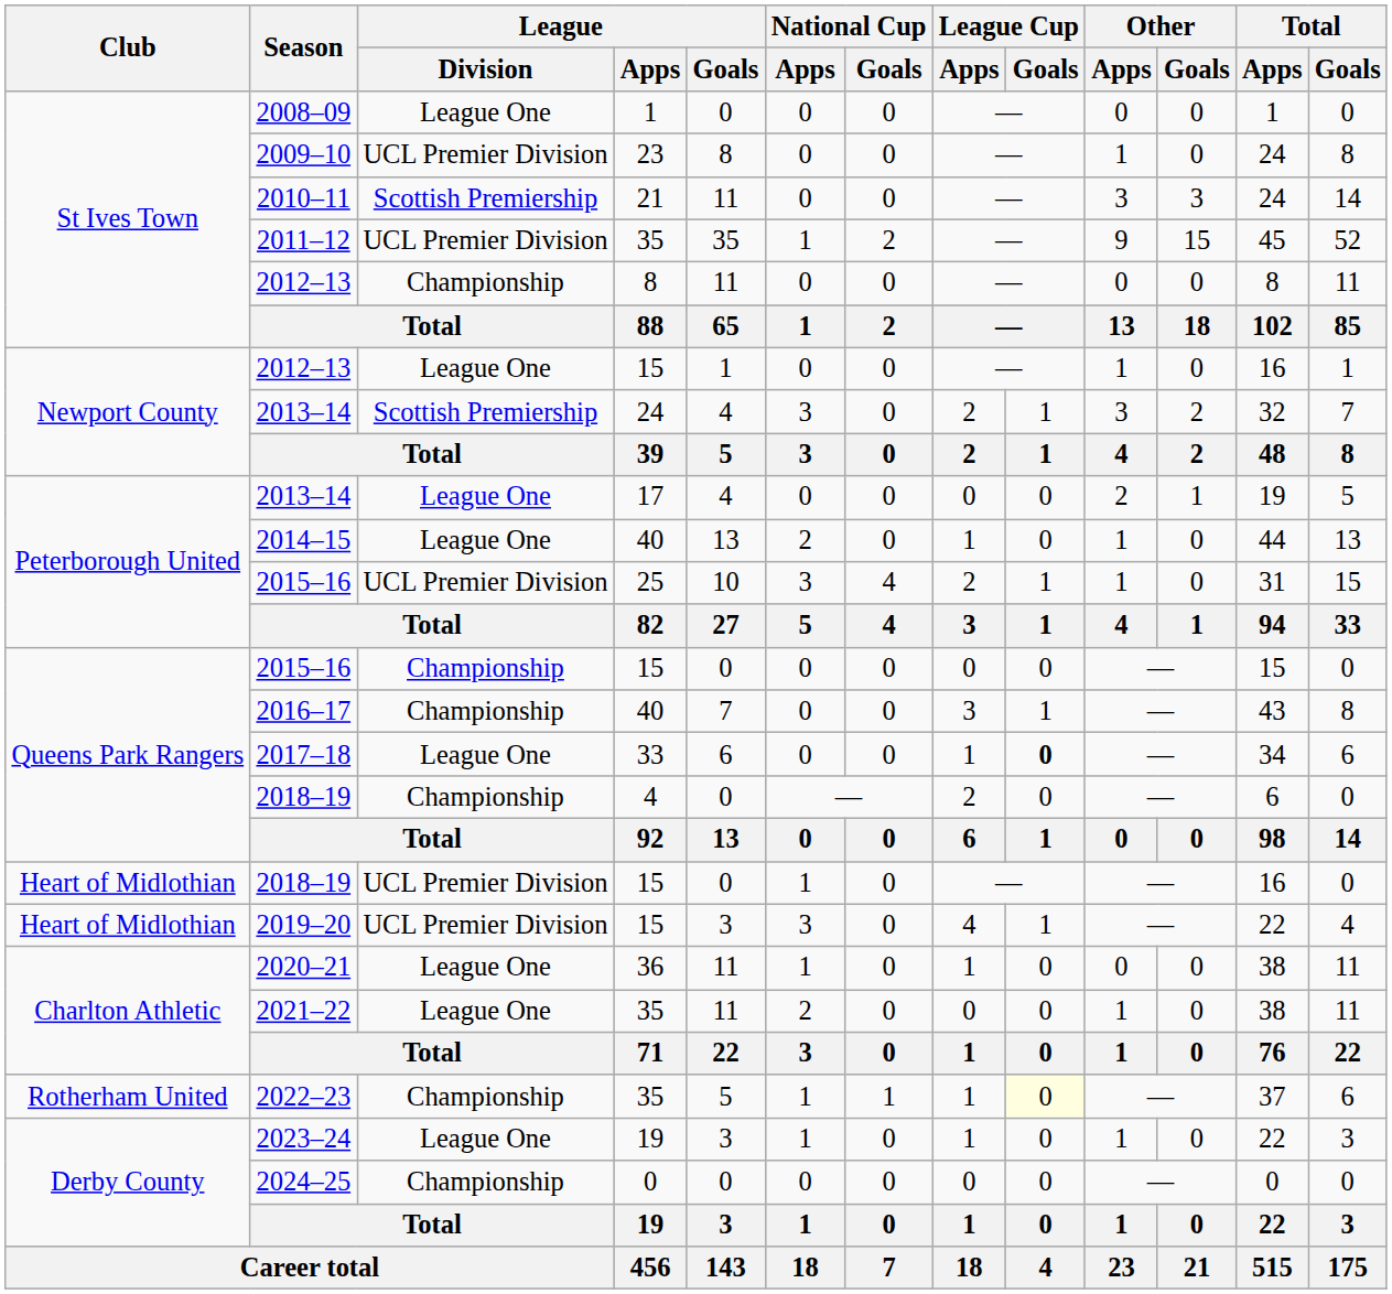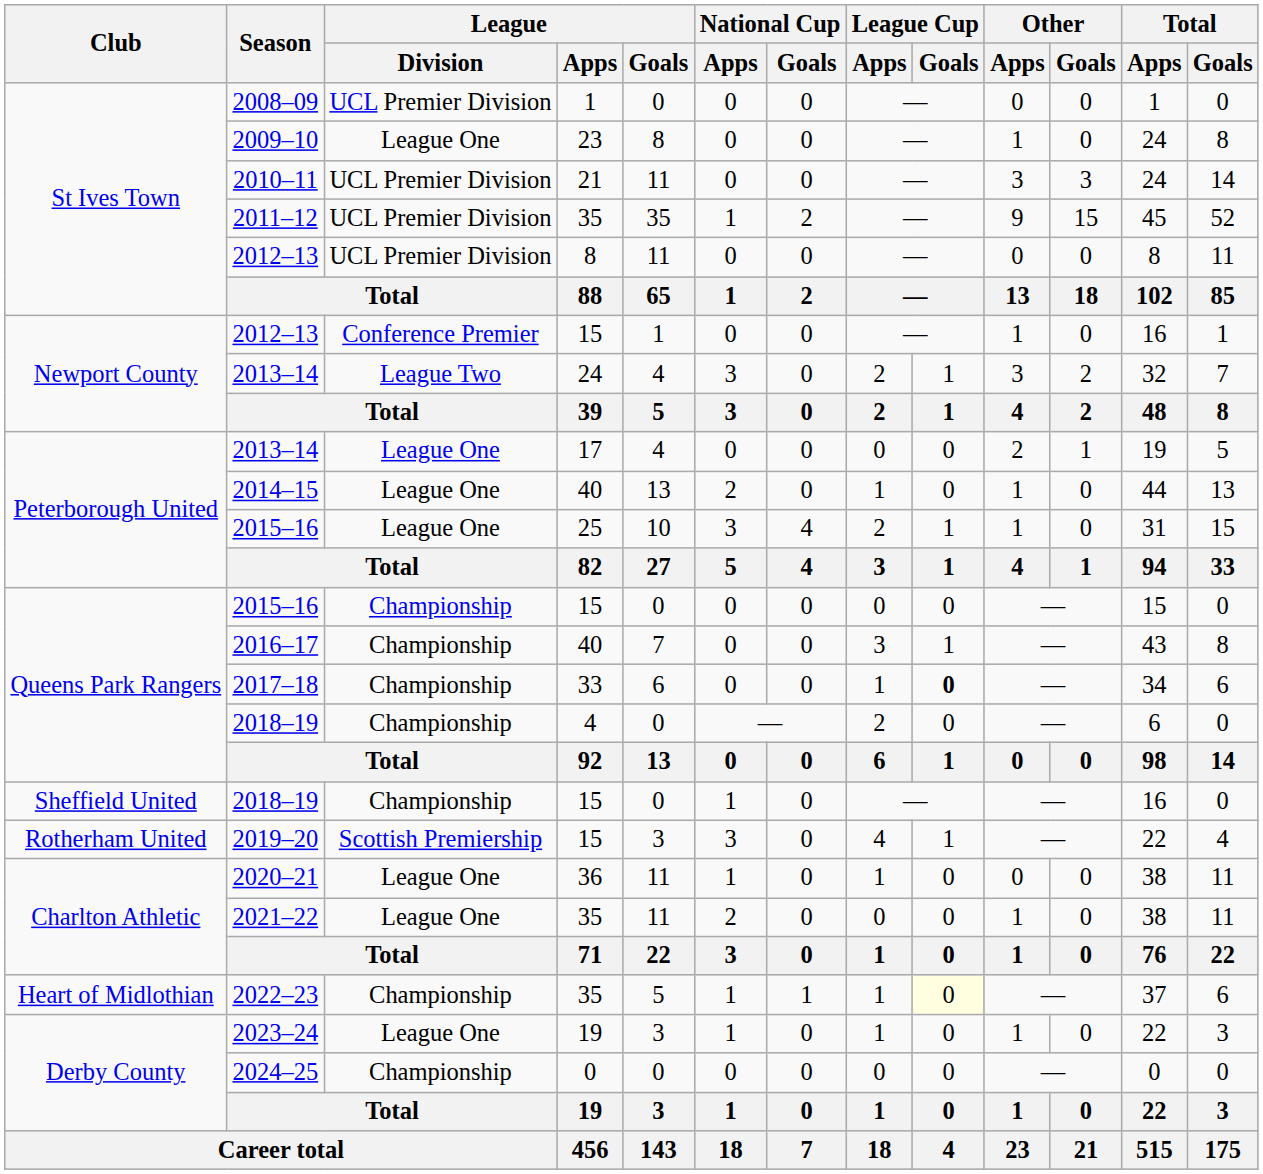2008–09 | League / Division: League One -> UCL Premier Division
2009–10 | League / Division: UCL Premier Division -> League One
2010–11 | League / Division: Scottish Premiership -> UCL Premier Division
2012–13 / 8 | League / Division: Championship -> UCL Premier Division
2012–13 / 15 | League / Division: League One -> Conference Premier
2013–14 / 24 | League / Division: Scottish Premiership -> League Two
2015–16 / 25 | League / Division: UCL Premier Division -> League One
2017–18 | League / Division: League One -> Championship
2018–19 / 15 | Club: Heart of Midlothian -> Sheffield United
2018–19 / 15 | League / Division: UCL Premier Division -> Championship
2019–20 | Club: Heart of Midlothian -> Rotherham United
2019–20 | League / Division: UCL Premier Division -> Scottish Premiership
2022–23 | Club: Rotherham United -> Heart of Midlothian
